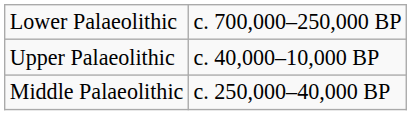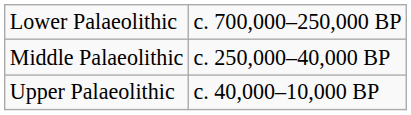rows swapped: Middle Palaeolithic <-> Upper Palaeolithic
